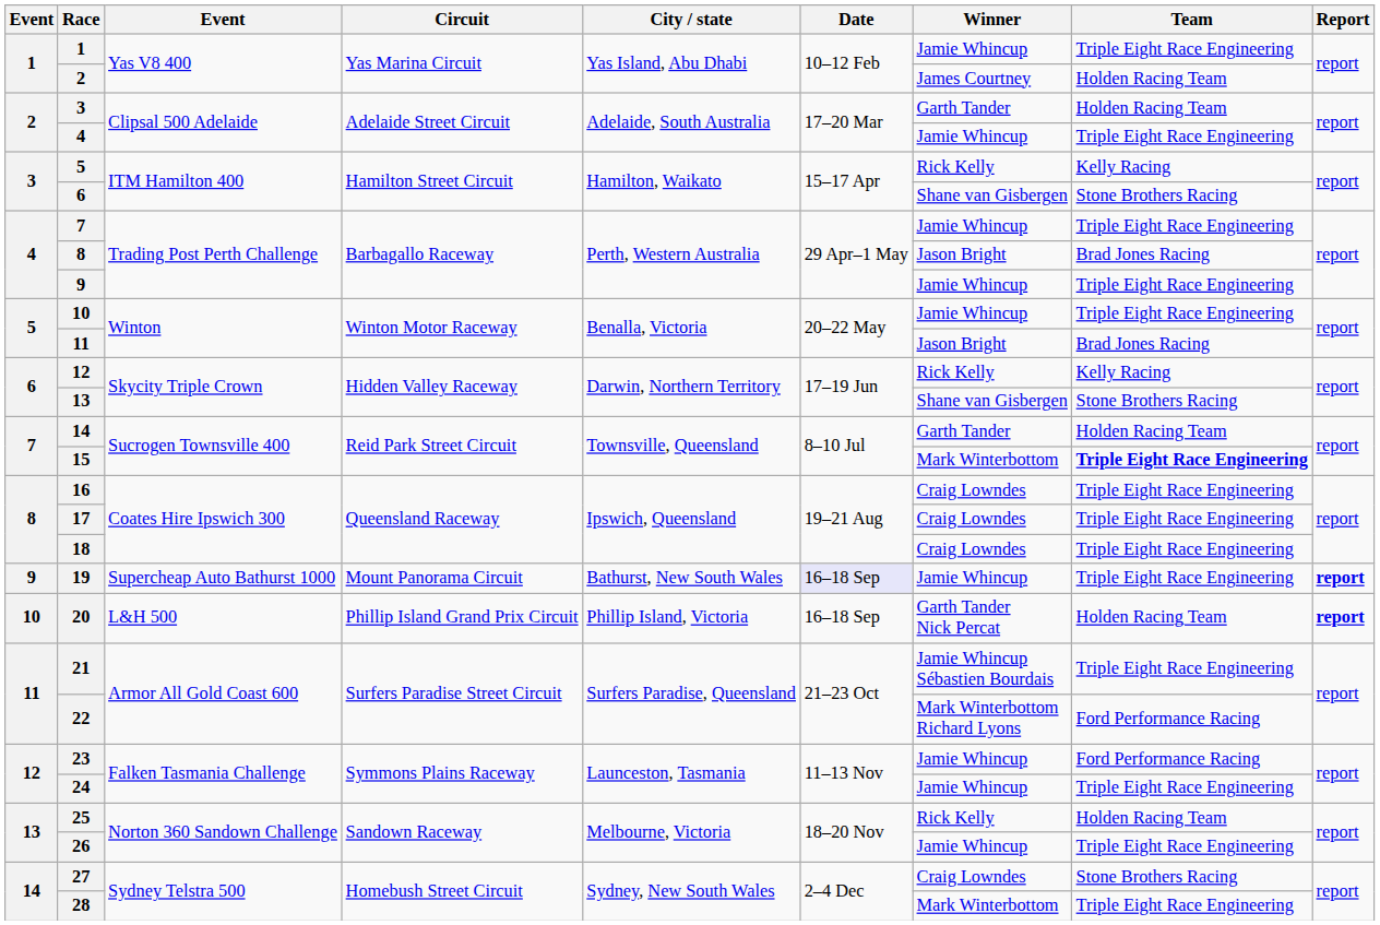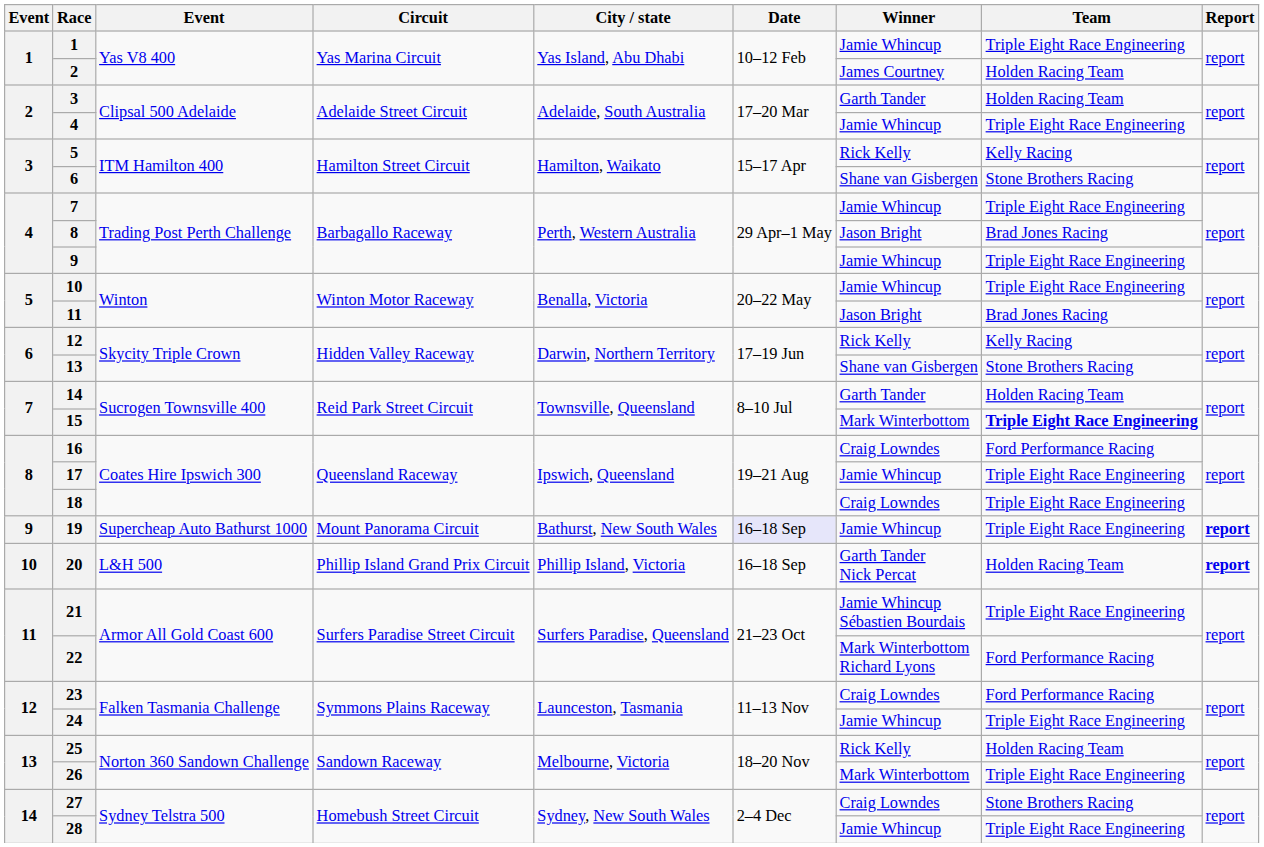16 | Team: Triple Eight Race Engineering -> Ford Performance Racing
17 | Winner: Craig Lowndes -> Jamie Whincup
23 | Winner: Jamie Whincup -> Craig Lowndes
26 | Winner: Jamie Whincup -> Mark Winterbottom
28 | Winner: Mark Winterbottom -> Jamie Whincup
